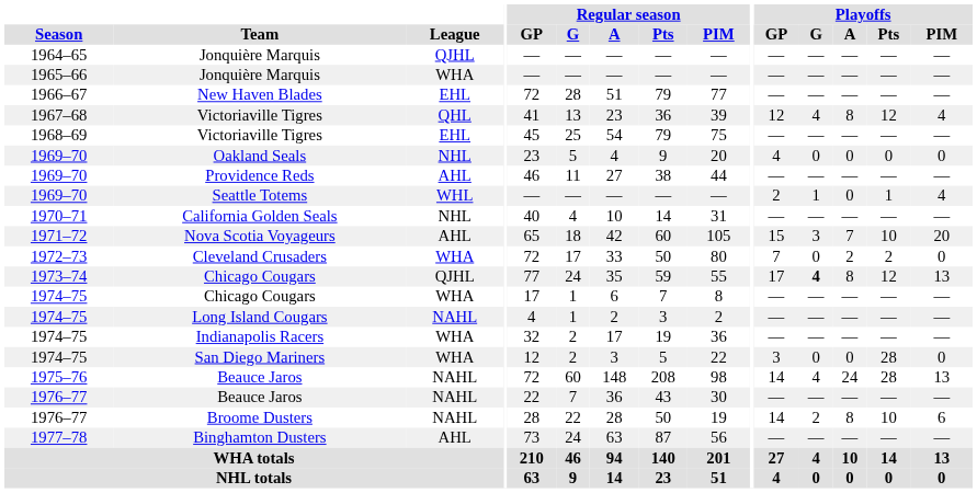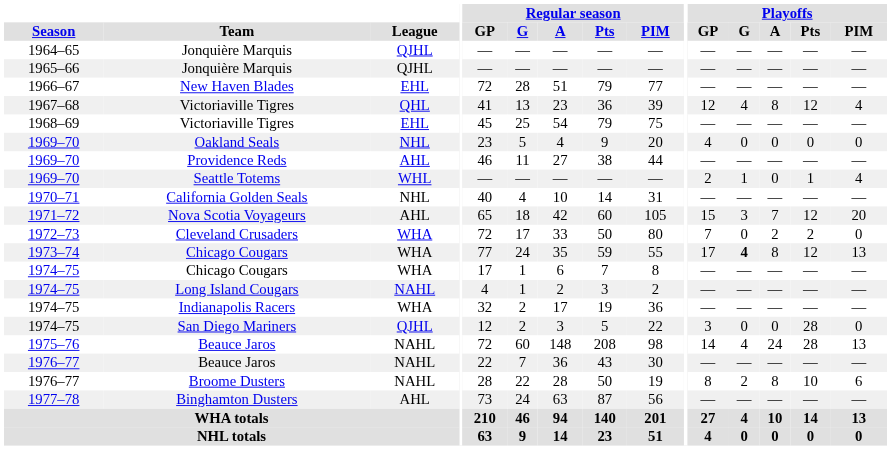1965–66 / Jonquière Marquis | League: WHA -> QJHL
Nova Scotia Voyageurs | Playoffs / Pts: 10 -> 12
1973–74 / Chicago Cougars | League: QJHL -> WHA
San Diego Mariners | League: WHA -> QJHL
Broome Dusters | Playoffs / GP: 14 -> 8
